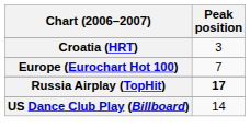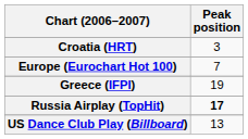+ row: Greece (IFPI) | 19
US Dance Club Play (Billboard) | Peak position: 14 -> 13
